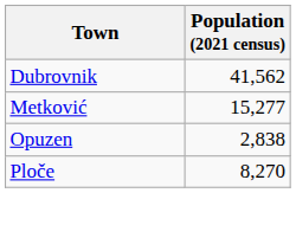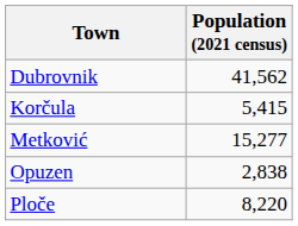+ row: Korčula | 5,415
Ploče | Population (2021 census): 8,270 -> 8,220
